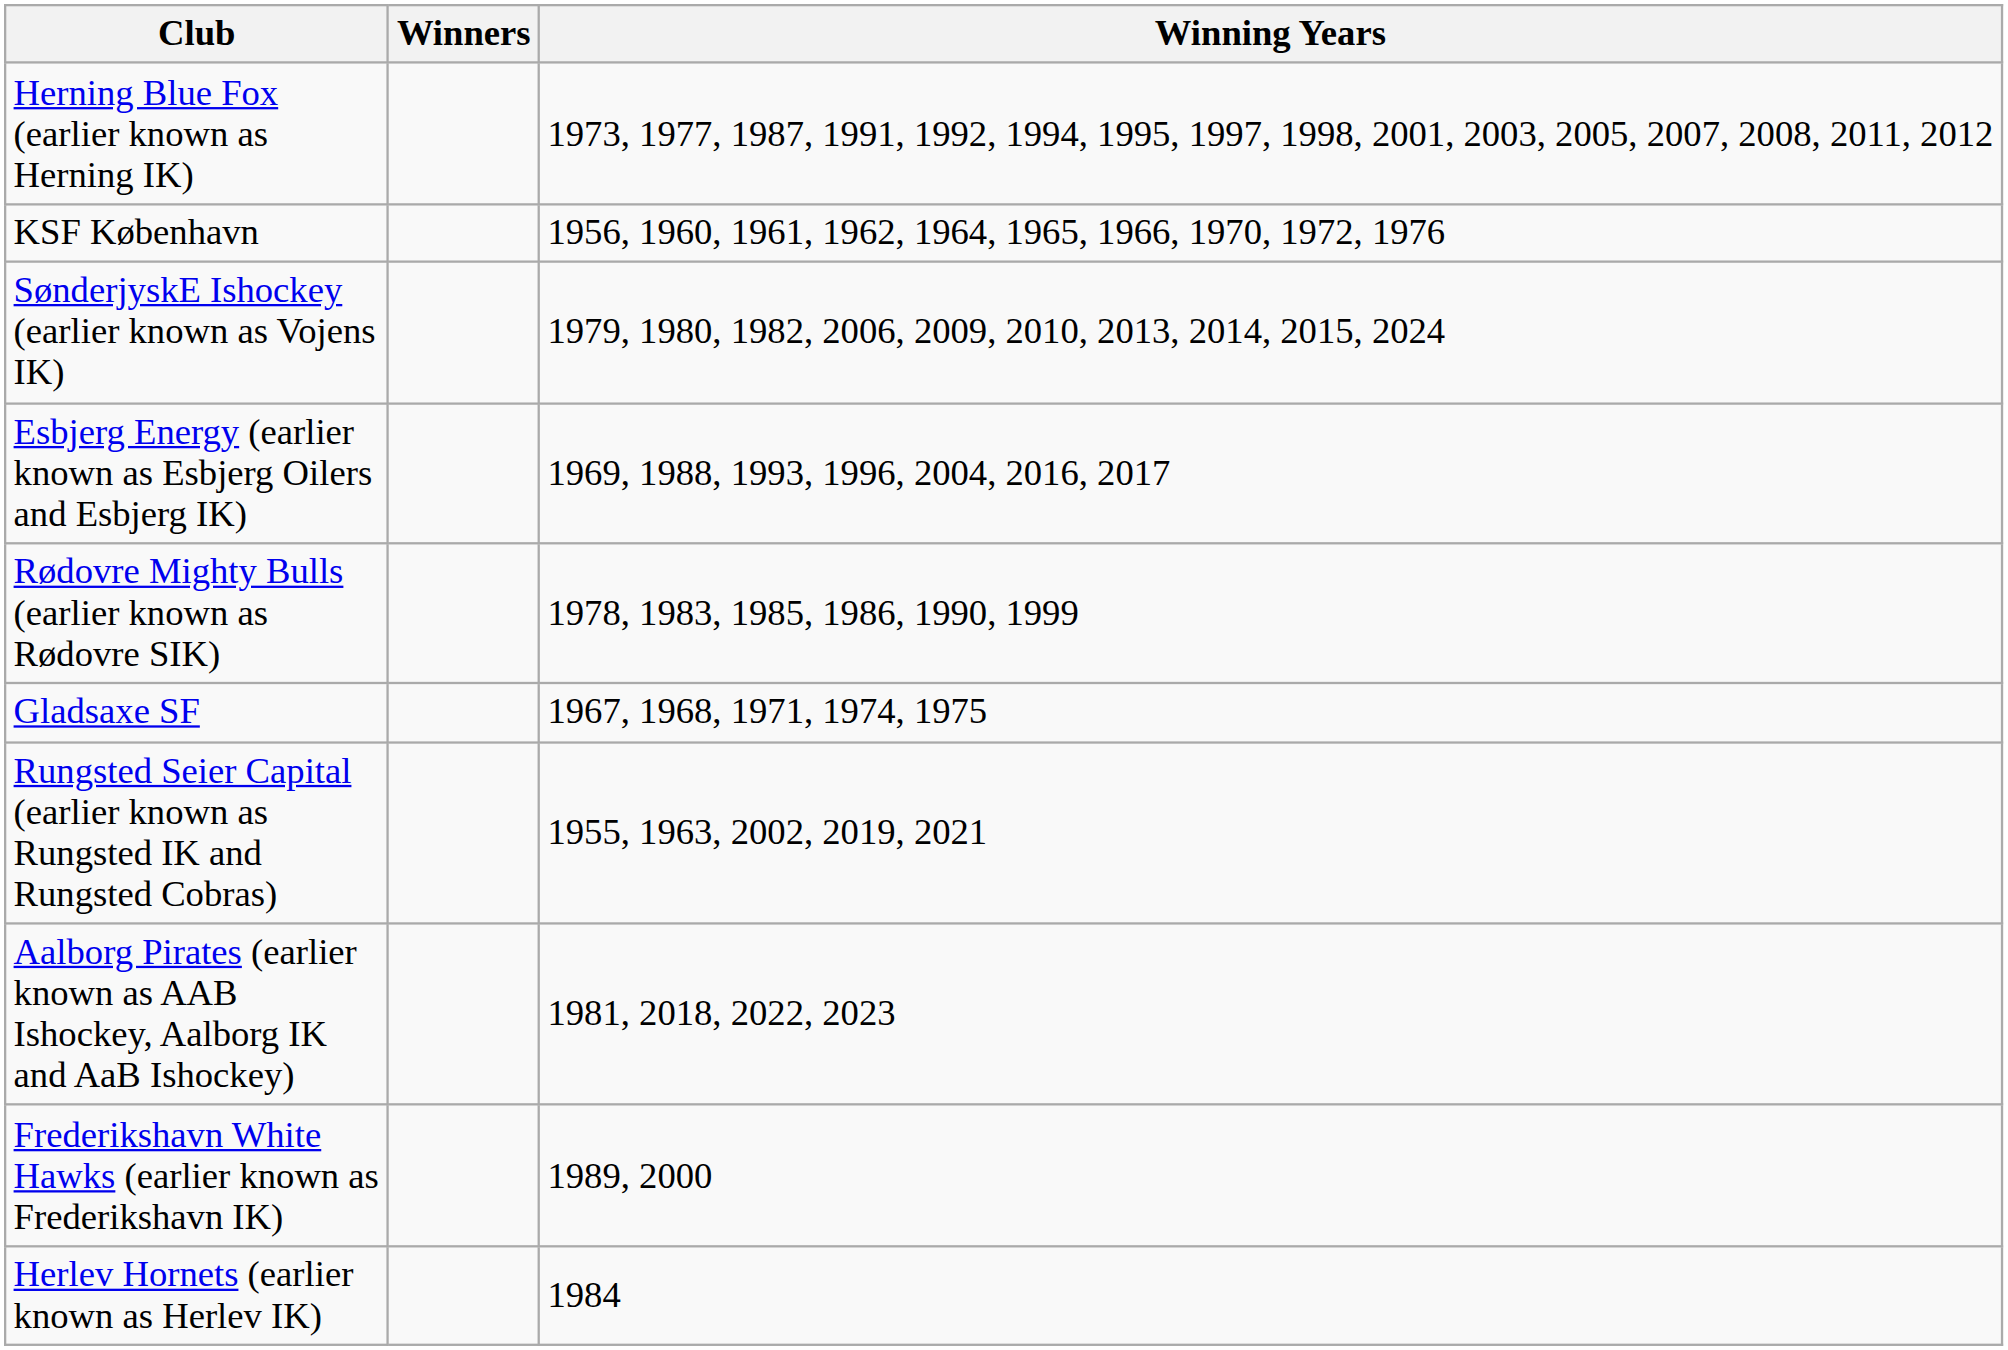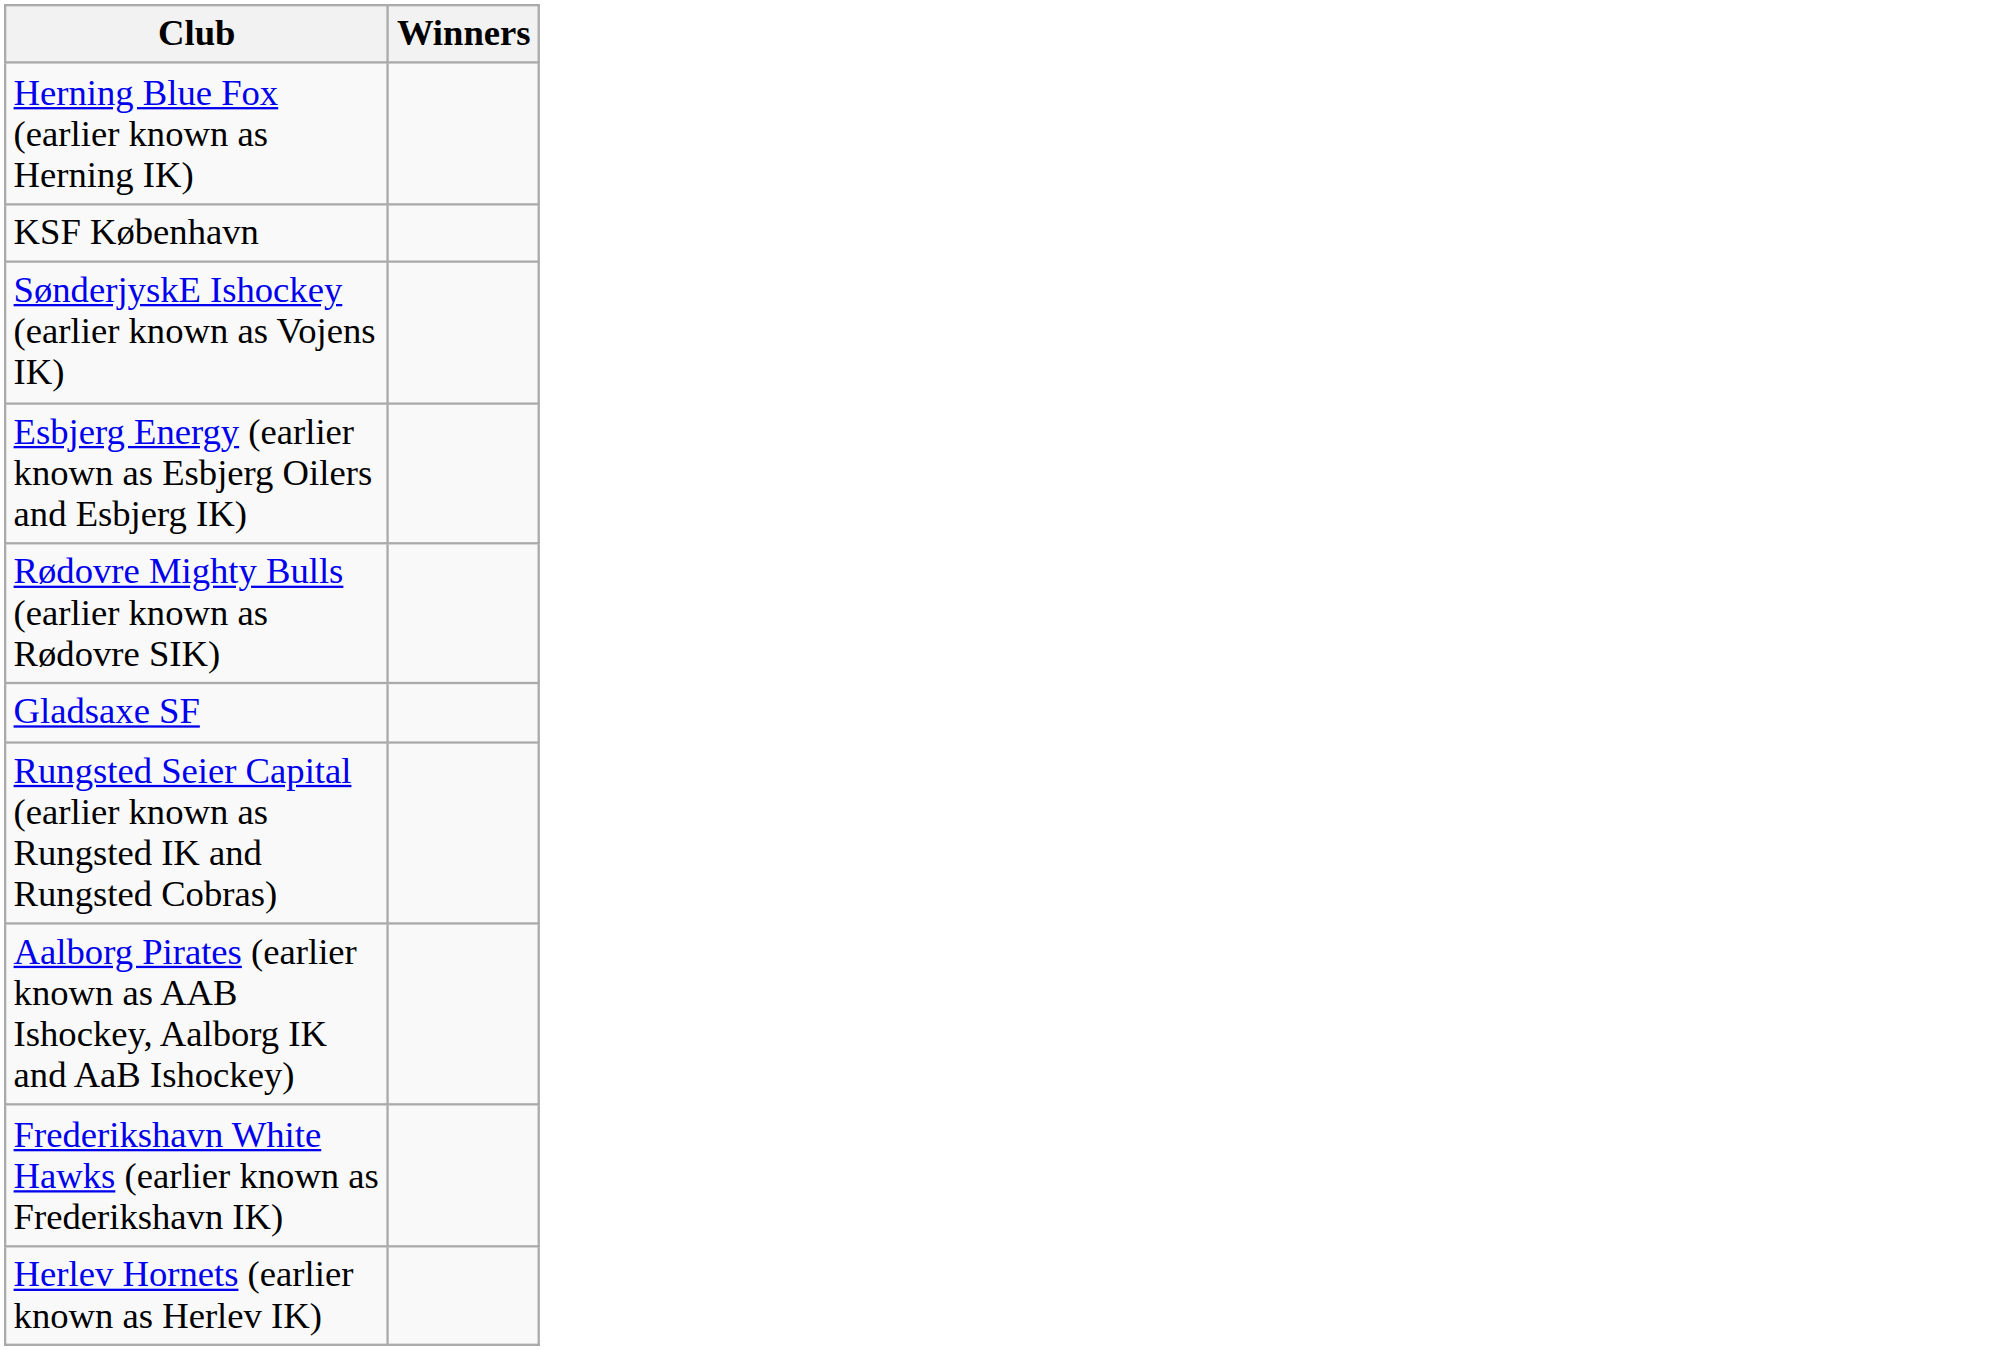- column: Winning Years | 1973, 1977, 1987, 1991, 1992, 1994, 1995, 1997, 1998, 2001, 2003, 2005, 2007, 2008, 2011, 2012 | 1956, 1960, 1961, 1962, 1964, 1965, 1966, 1970, 1972, 1976 | 1979, 1980, 1982, 2006, 2009, 2010, 2013, 2014, 2015, 2024 | 1969, 1988, 1993, 1996, 2004, 2016, 2017 | 1978, 1983, 1985, 1986, 1990, 1999 | 1967, 1968, 1971, 1974, 1975 | 1955, 1963, 2002, 2019, 2021 | 1981, 2018, 2022, 2023 | 1989, 2000 | 1984
